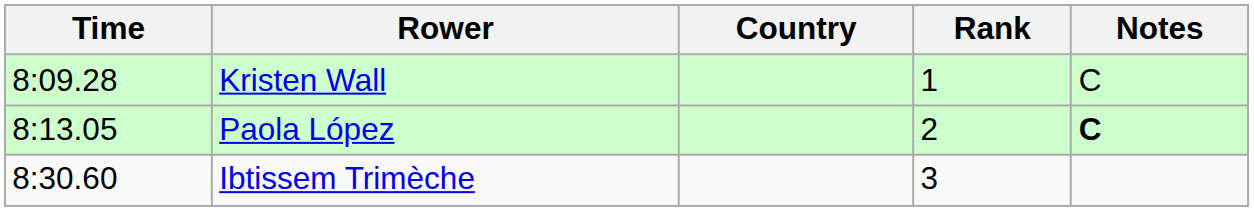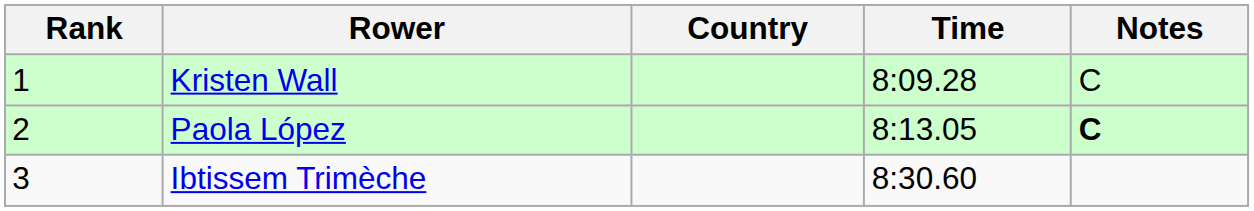columns swapped: Rank <-> Time
